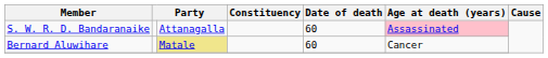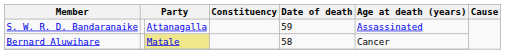S. W. R. D. Bandaranaike | Date of death: 60 -> 59
S. W. R. D. Bandaranaike | Age at death (years): pink background -> no background
Bernard Aluwihare | Date of death: 60 -> 58
